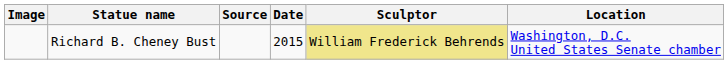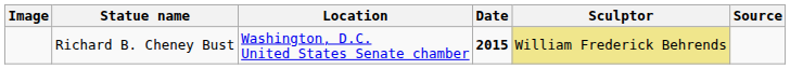columns swapped: Location <-> Source
Richard B. Cheney Bust | Date: normal -> bold
